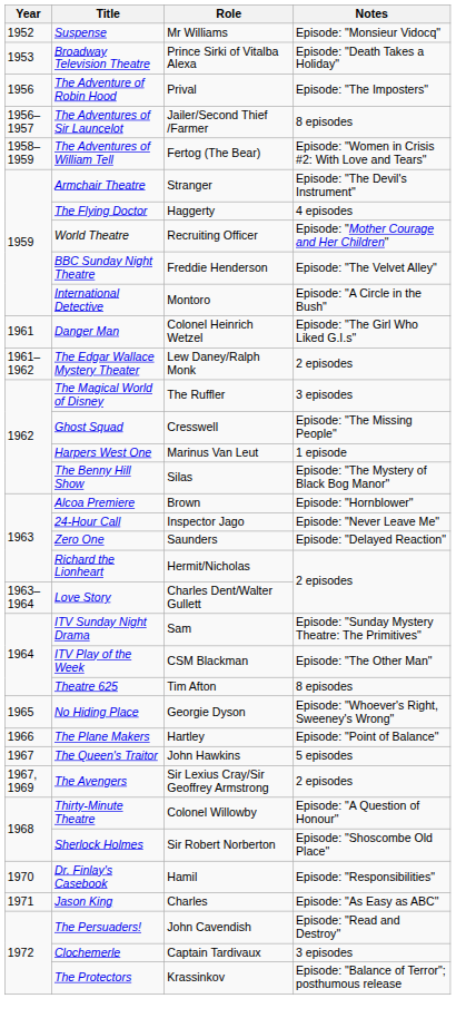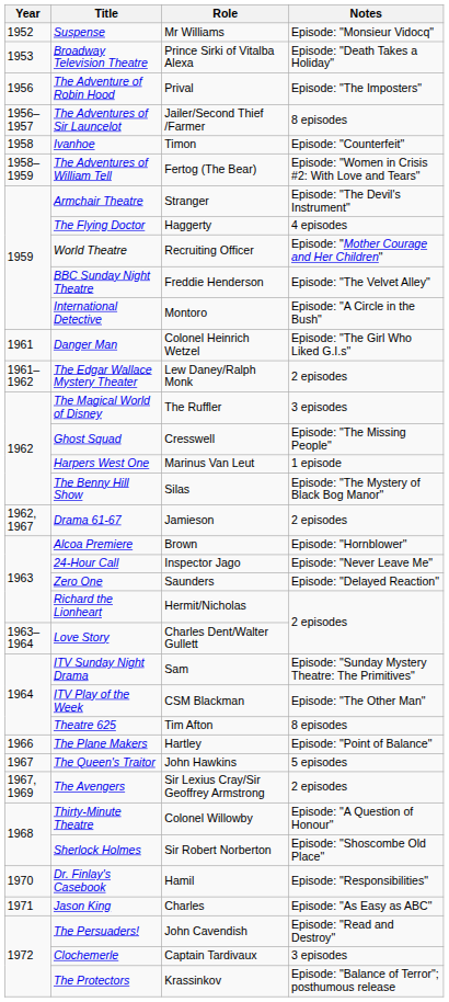+ row: 1958 | Ivanhoe | Timon | Episode: "Counterfeit"
+ row: 1962, 1967 | Drama 61-67 | Jamieson | 2 episodes
- row: 1965 | No Hiding Place | Georgie Dyson | Episode: "Whoever's Right, Sweeney's Wrong"
